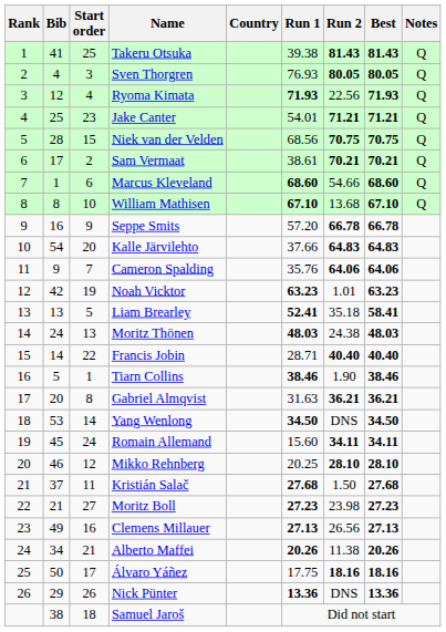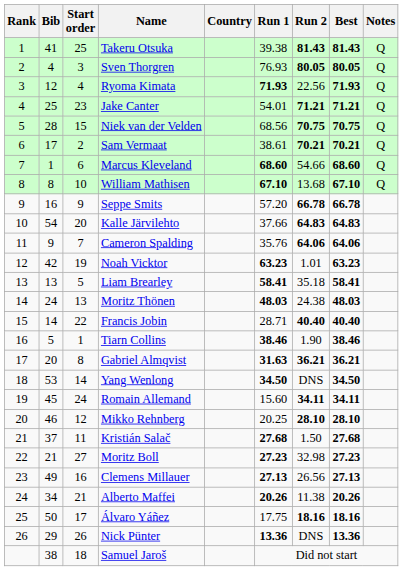Liam Brearley | Run 1: 52.41 -> 58.41
Gabriel Almqvist | Run 1: normal -> bold
Moritz Boll | Run 2: 23.98 -> 32.98
